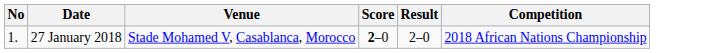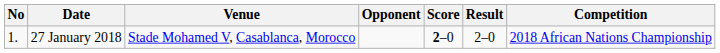+ column: Opponent
